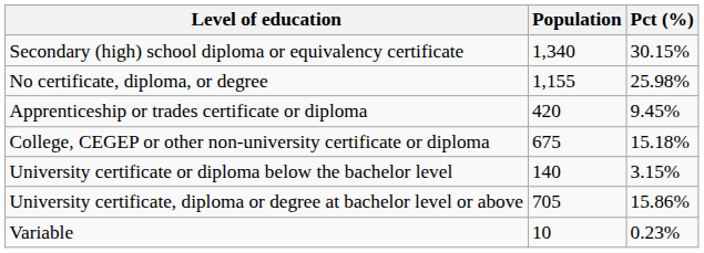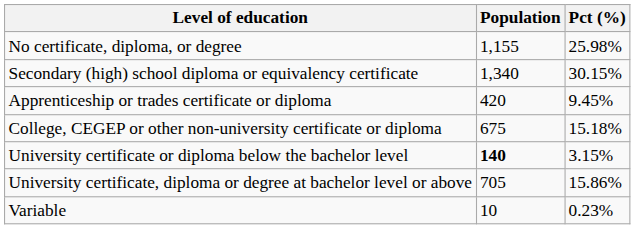rows swapped: No certificate, diploma, or degree <-> Secondary (high) school diploma or equivalency certificate
University certificate or diploma below the bachelor level | Population: normal -> bold
